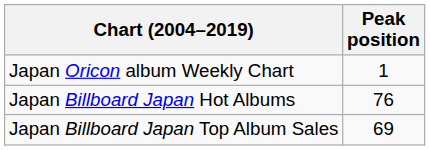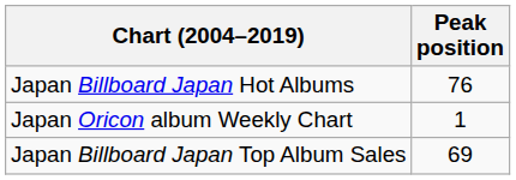rows swapped: Japan Oricon album Weekly Chart <-> Japan Billboard Japan Hot Albums
